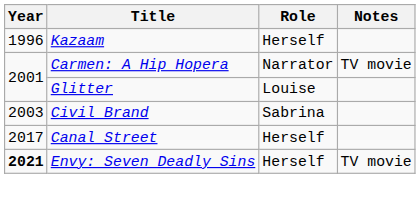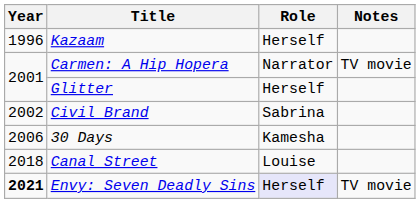Glitter | Role: Louise -> Herself
Civil Brand | Year: 2003 -> 2002
+ row: 2006 | 30 Days | Kamesha
Canal Street | Year: 2017 -> 2018
Canal Street | Role: Herself -> Louise
Envy: Seven Deadly Sins | Role: no background -> lavender background
